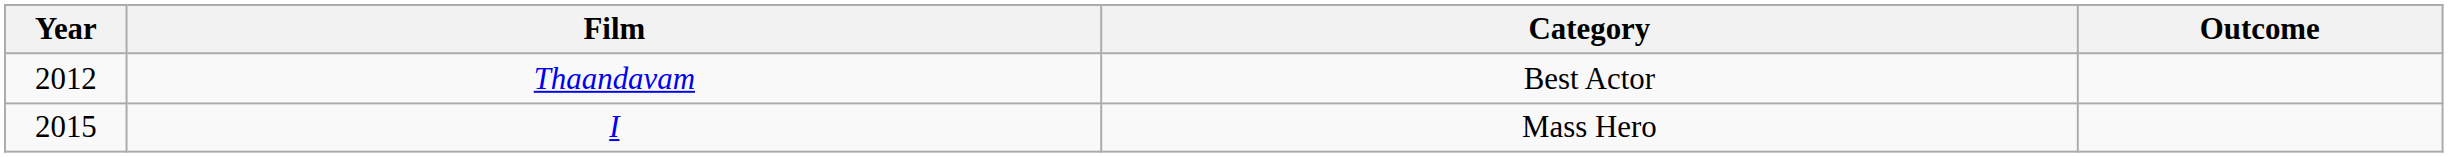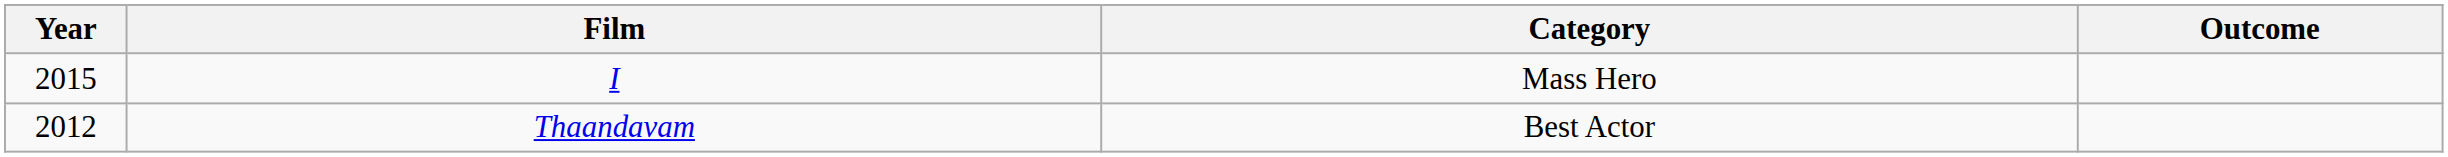rows swapped: Thaandavam <-> I
